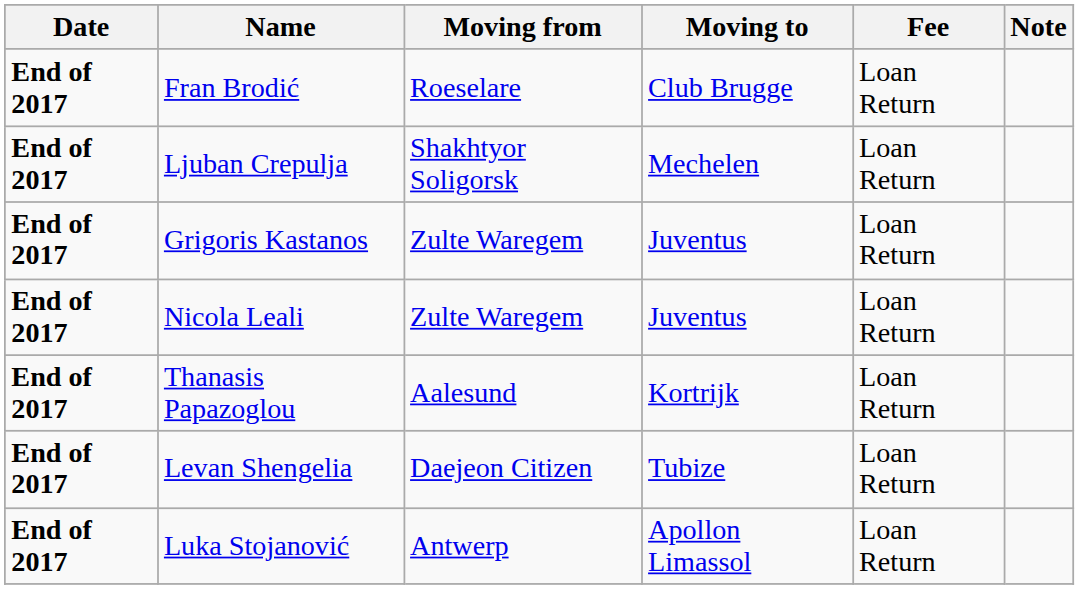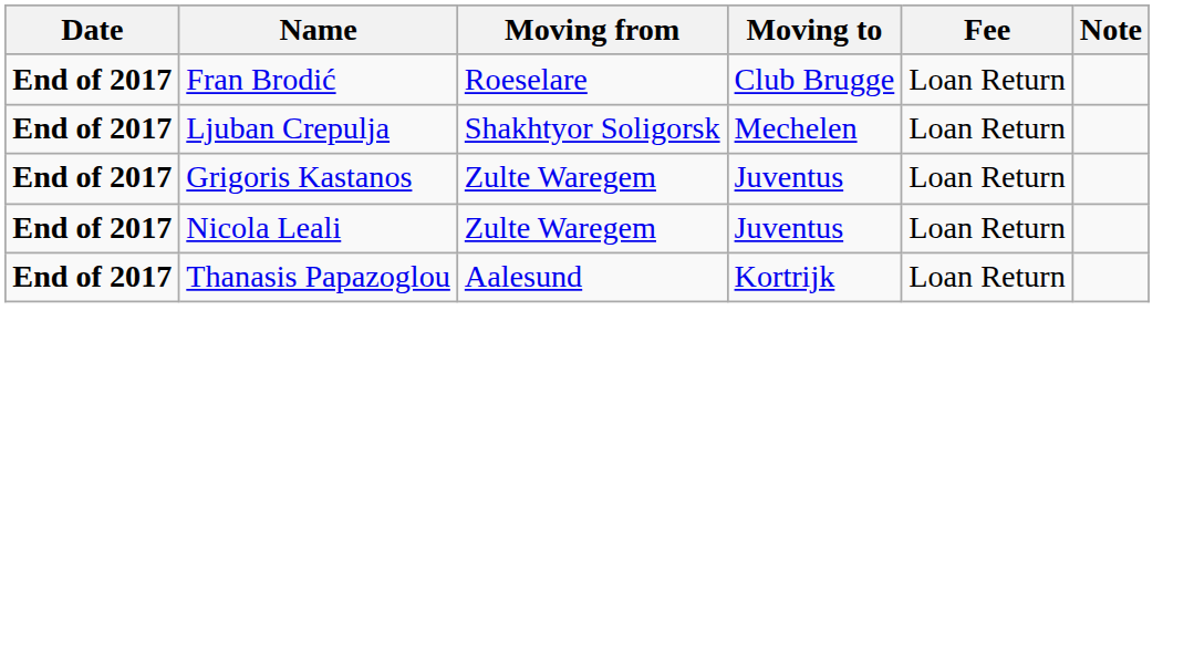- row: End of 2017 | Levan Shengelia | Daejeon Citizen | Tubize | Loan Return
- row: End of 2017 | Luka Stojanović | Antwerp | Apollon Limassol | Loan Return
